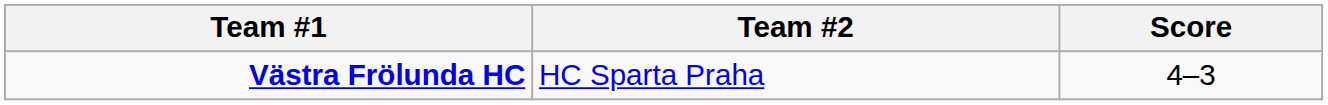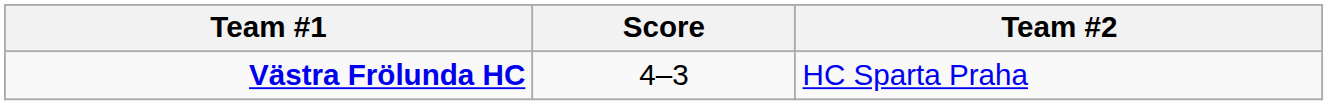columns swapped: Score <-> Team #2
